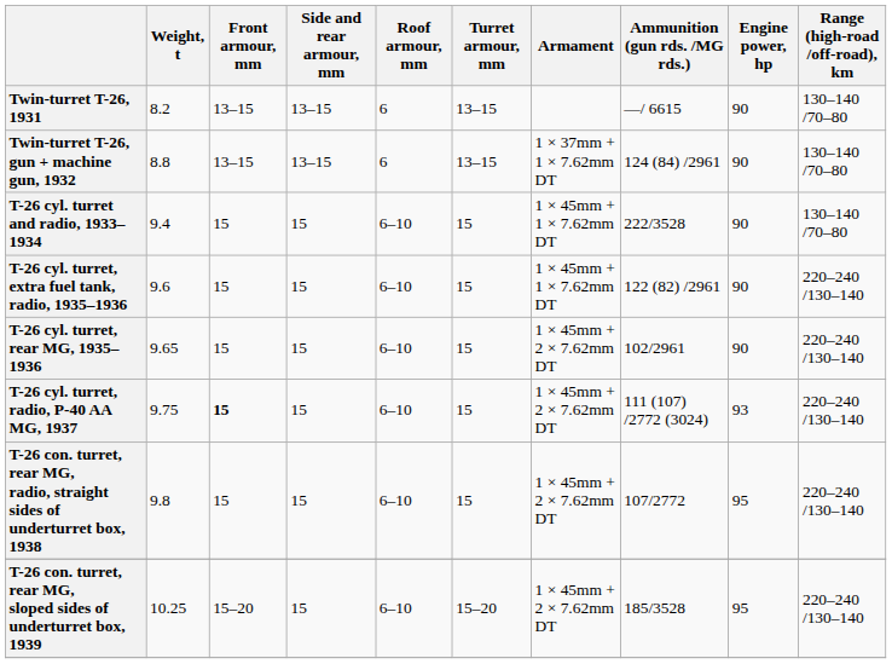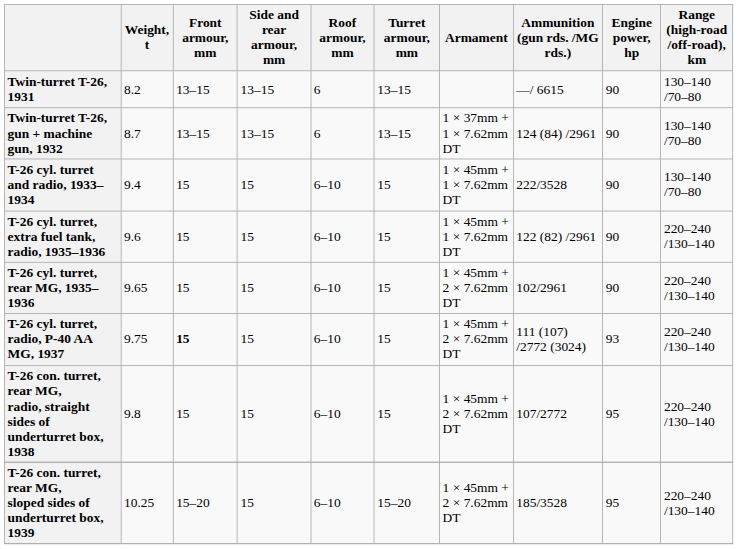Twin-turret T-26, gun + machine gun, 1932 | Weight, t: 8.8 -> 8.7
